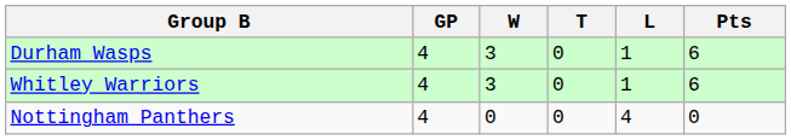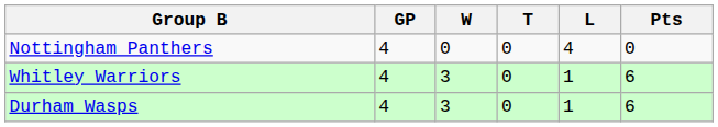rows swapped: Durham Wasps <-> Nottingham Panthers
